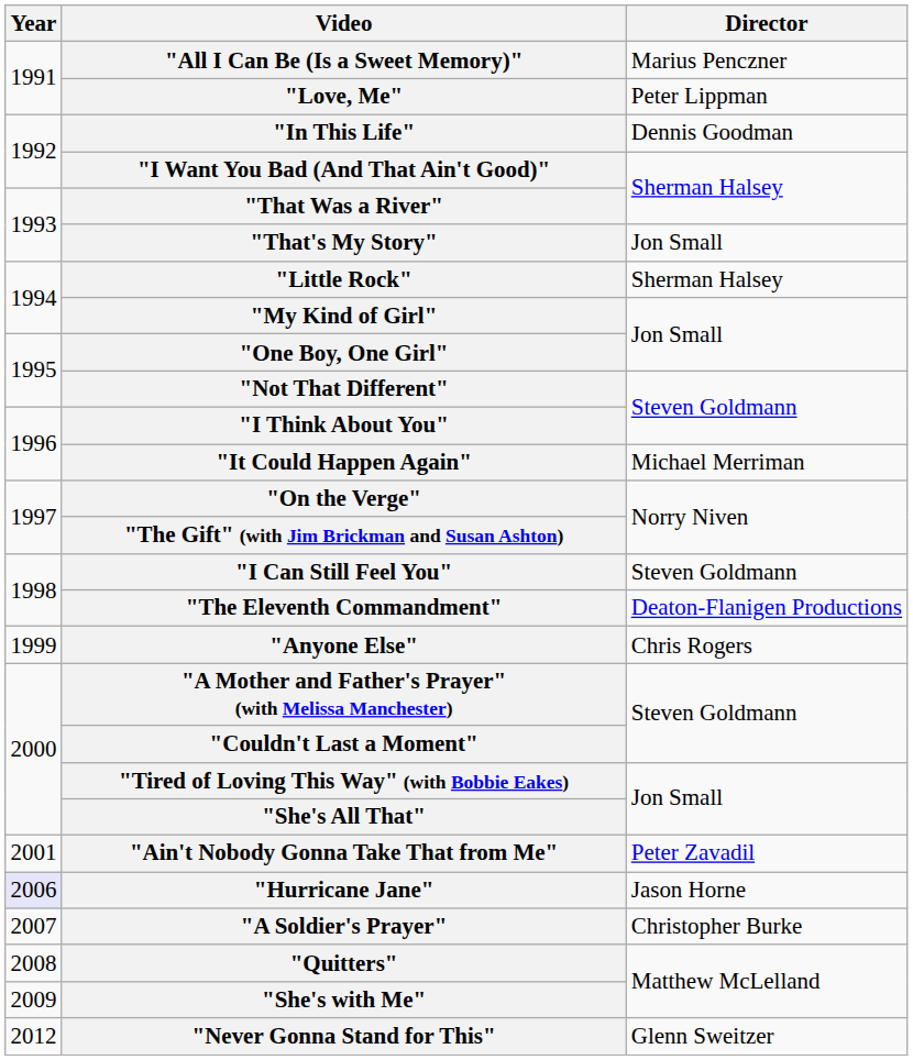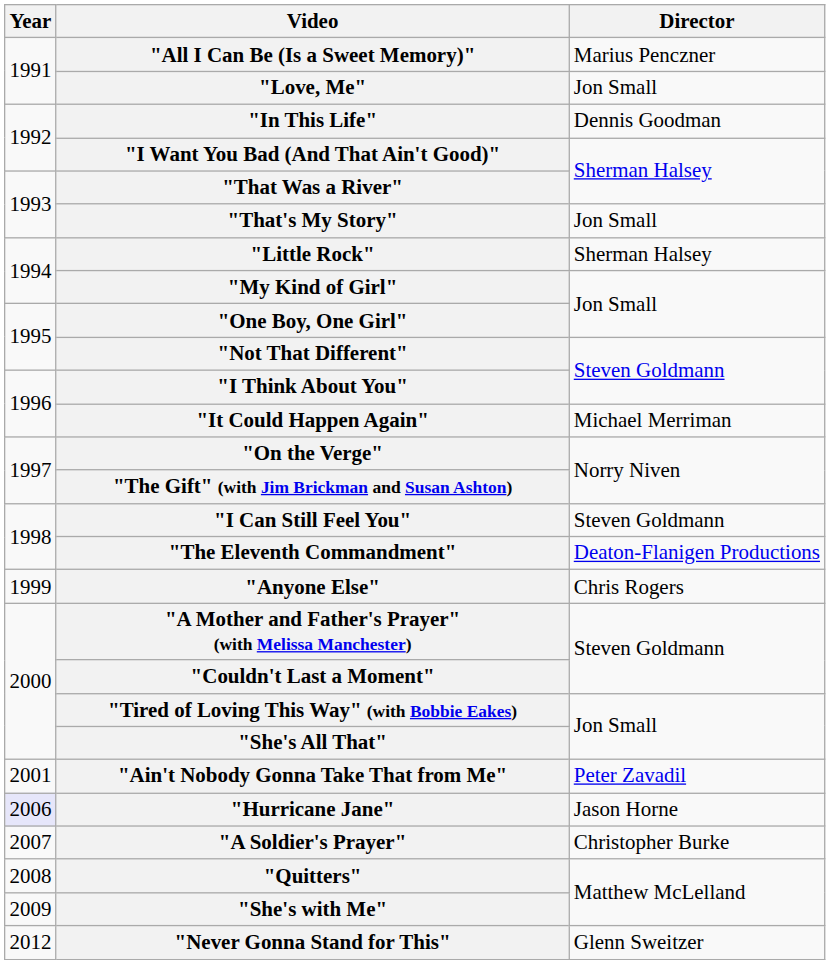"Love, Me" | Director: Peter Lippman -> Jon Small
